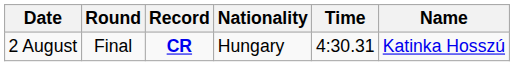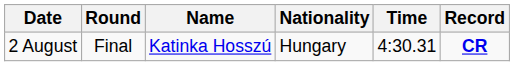columns swapped: Name <-> Record
